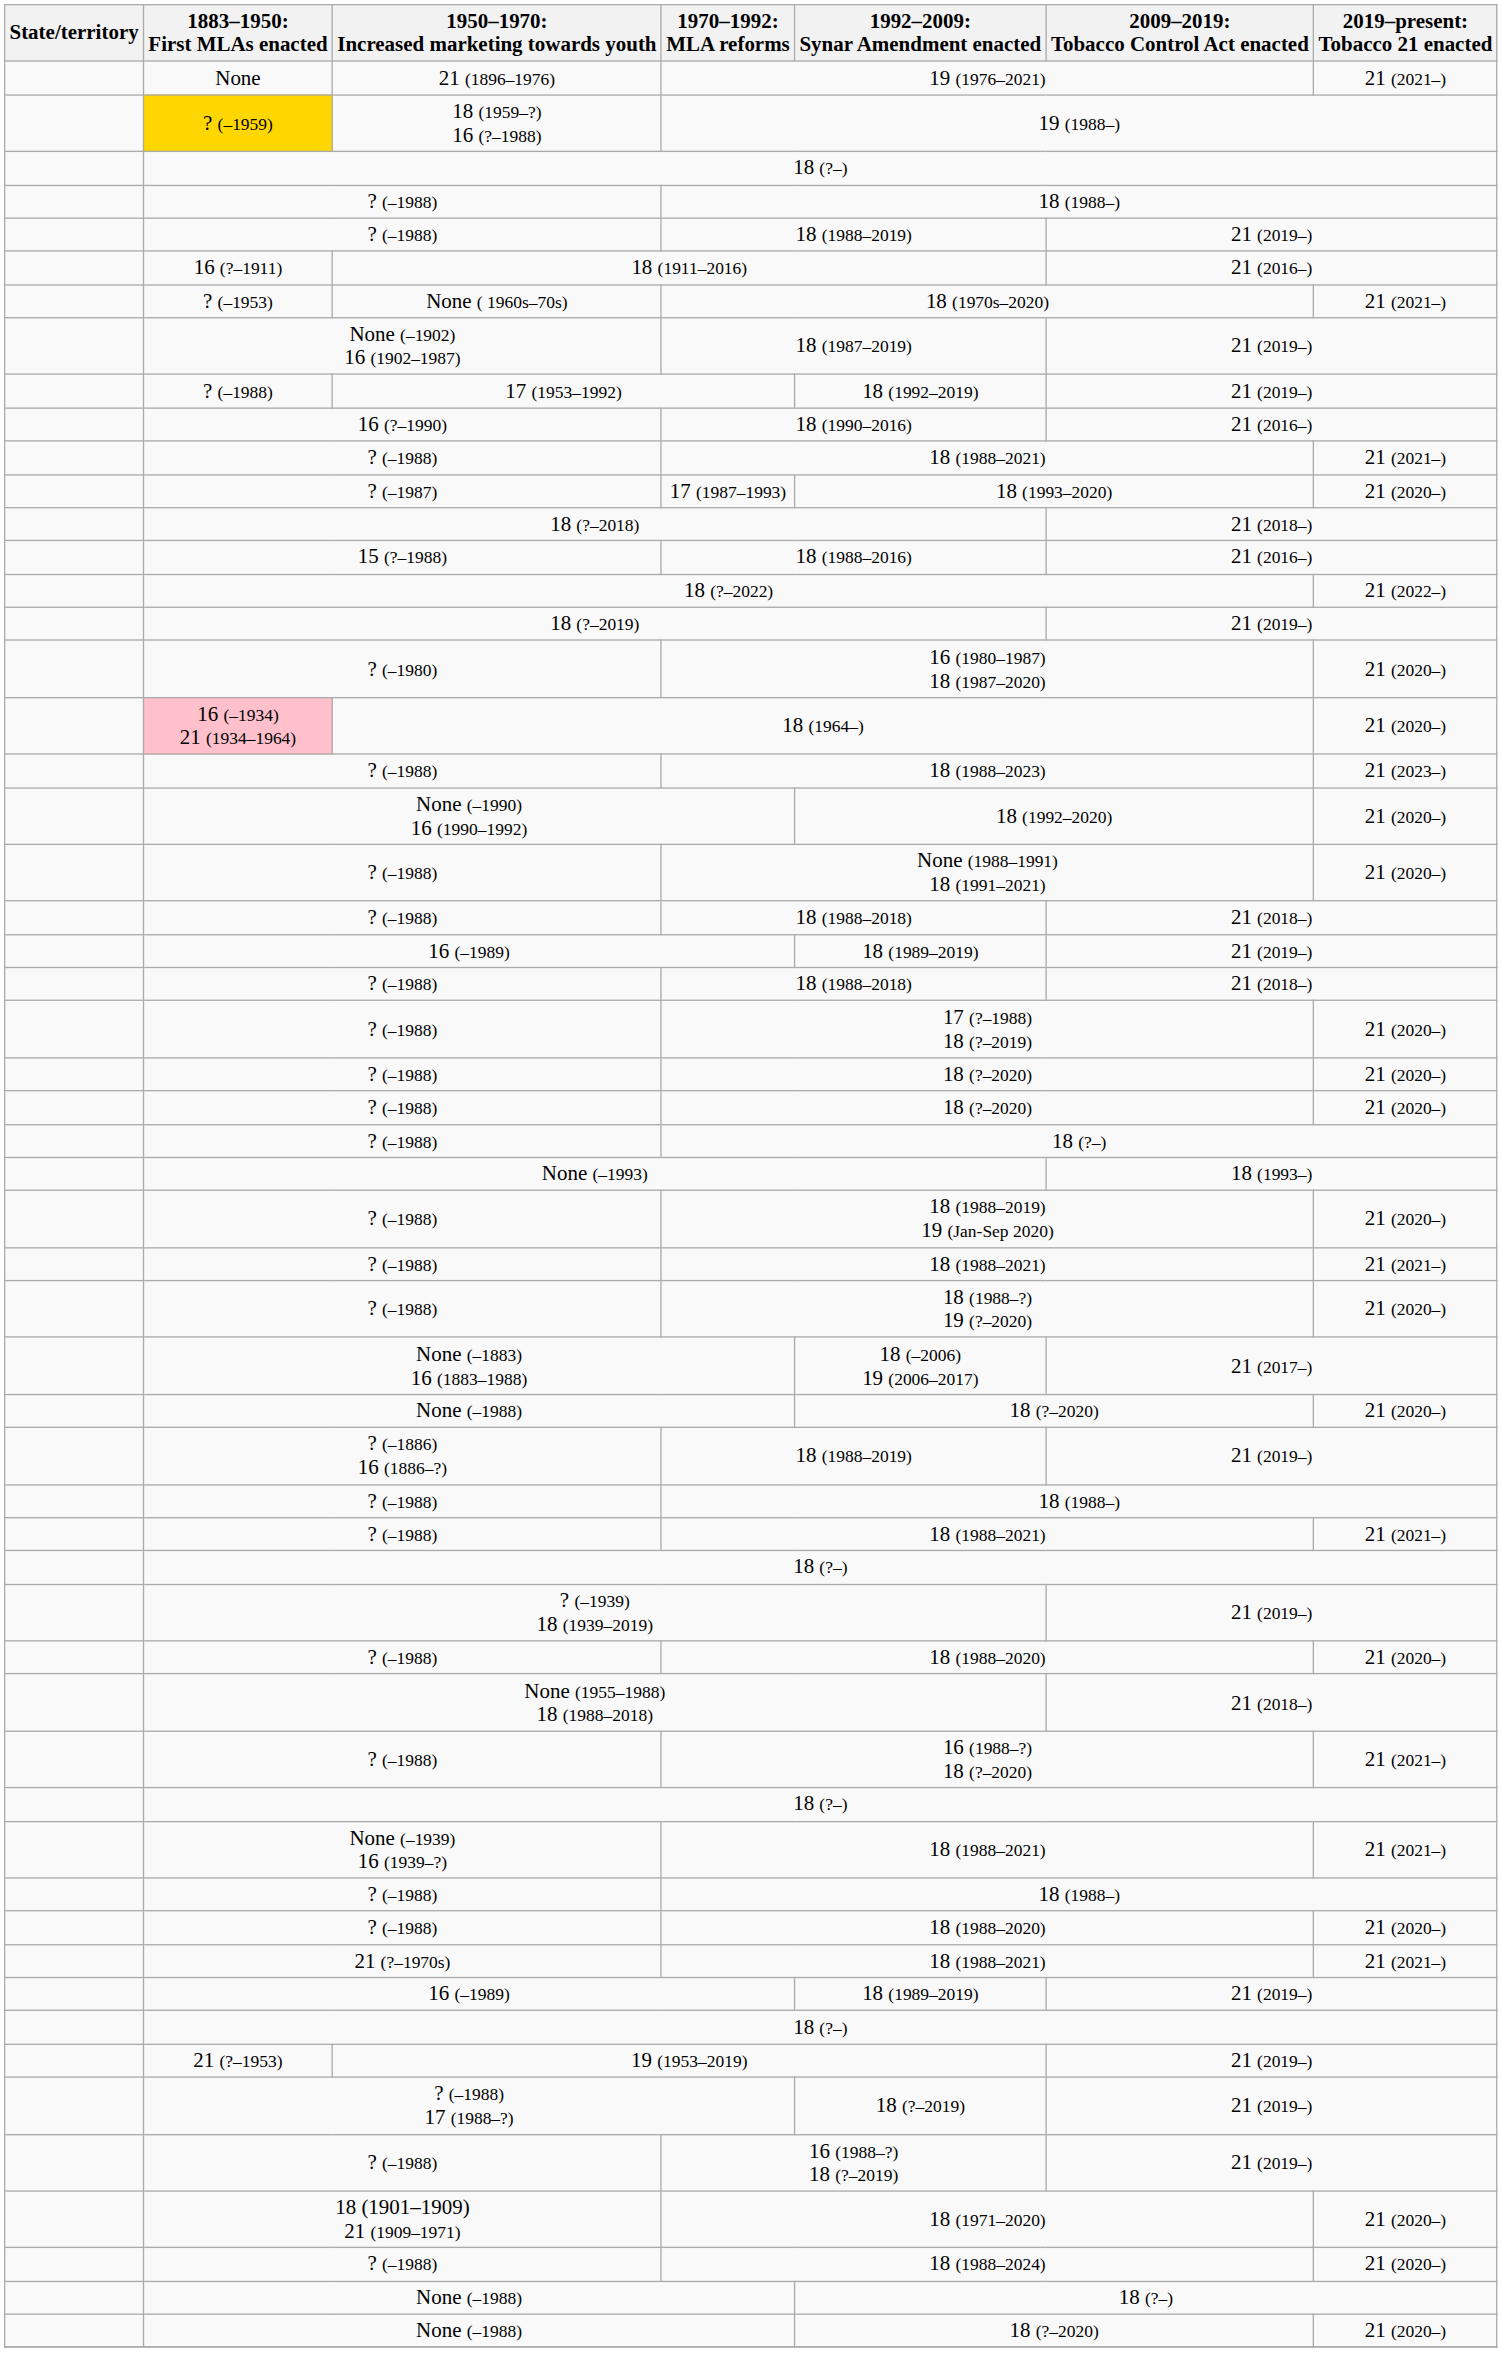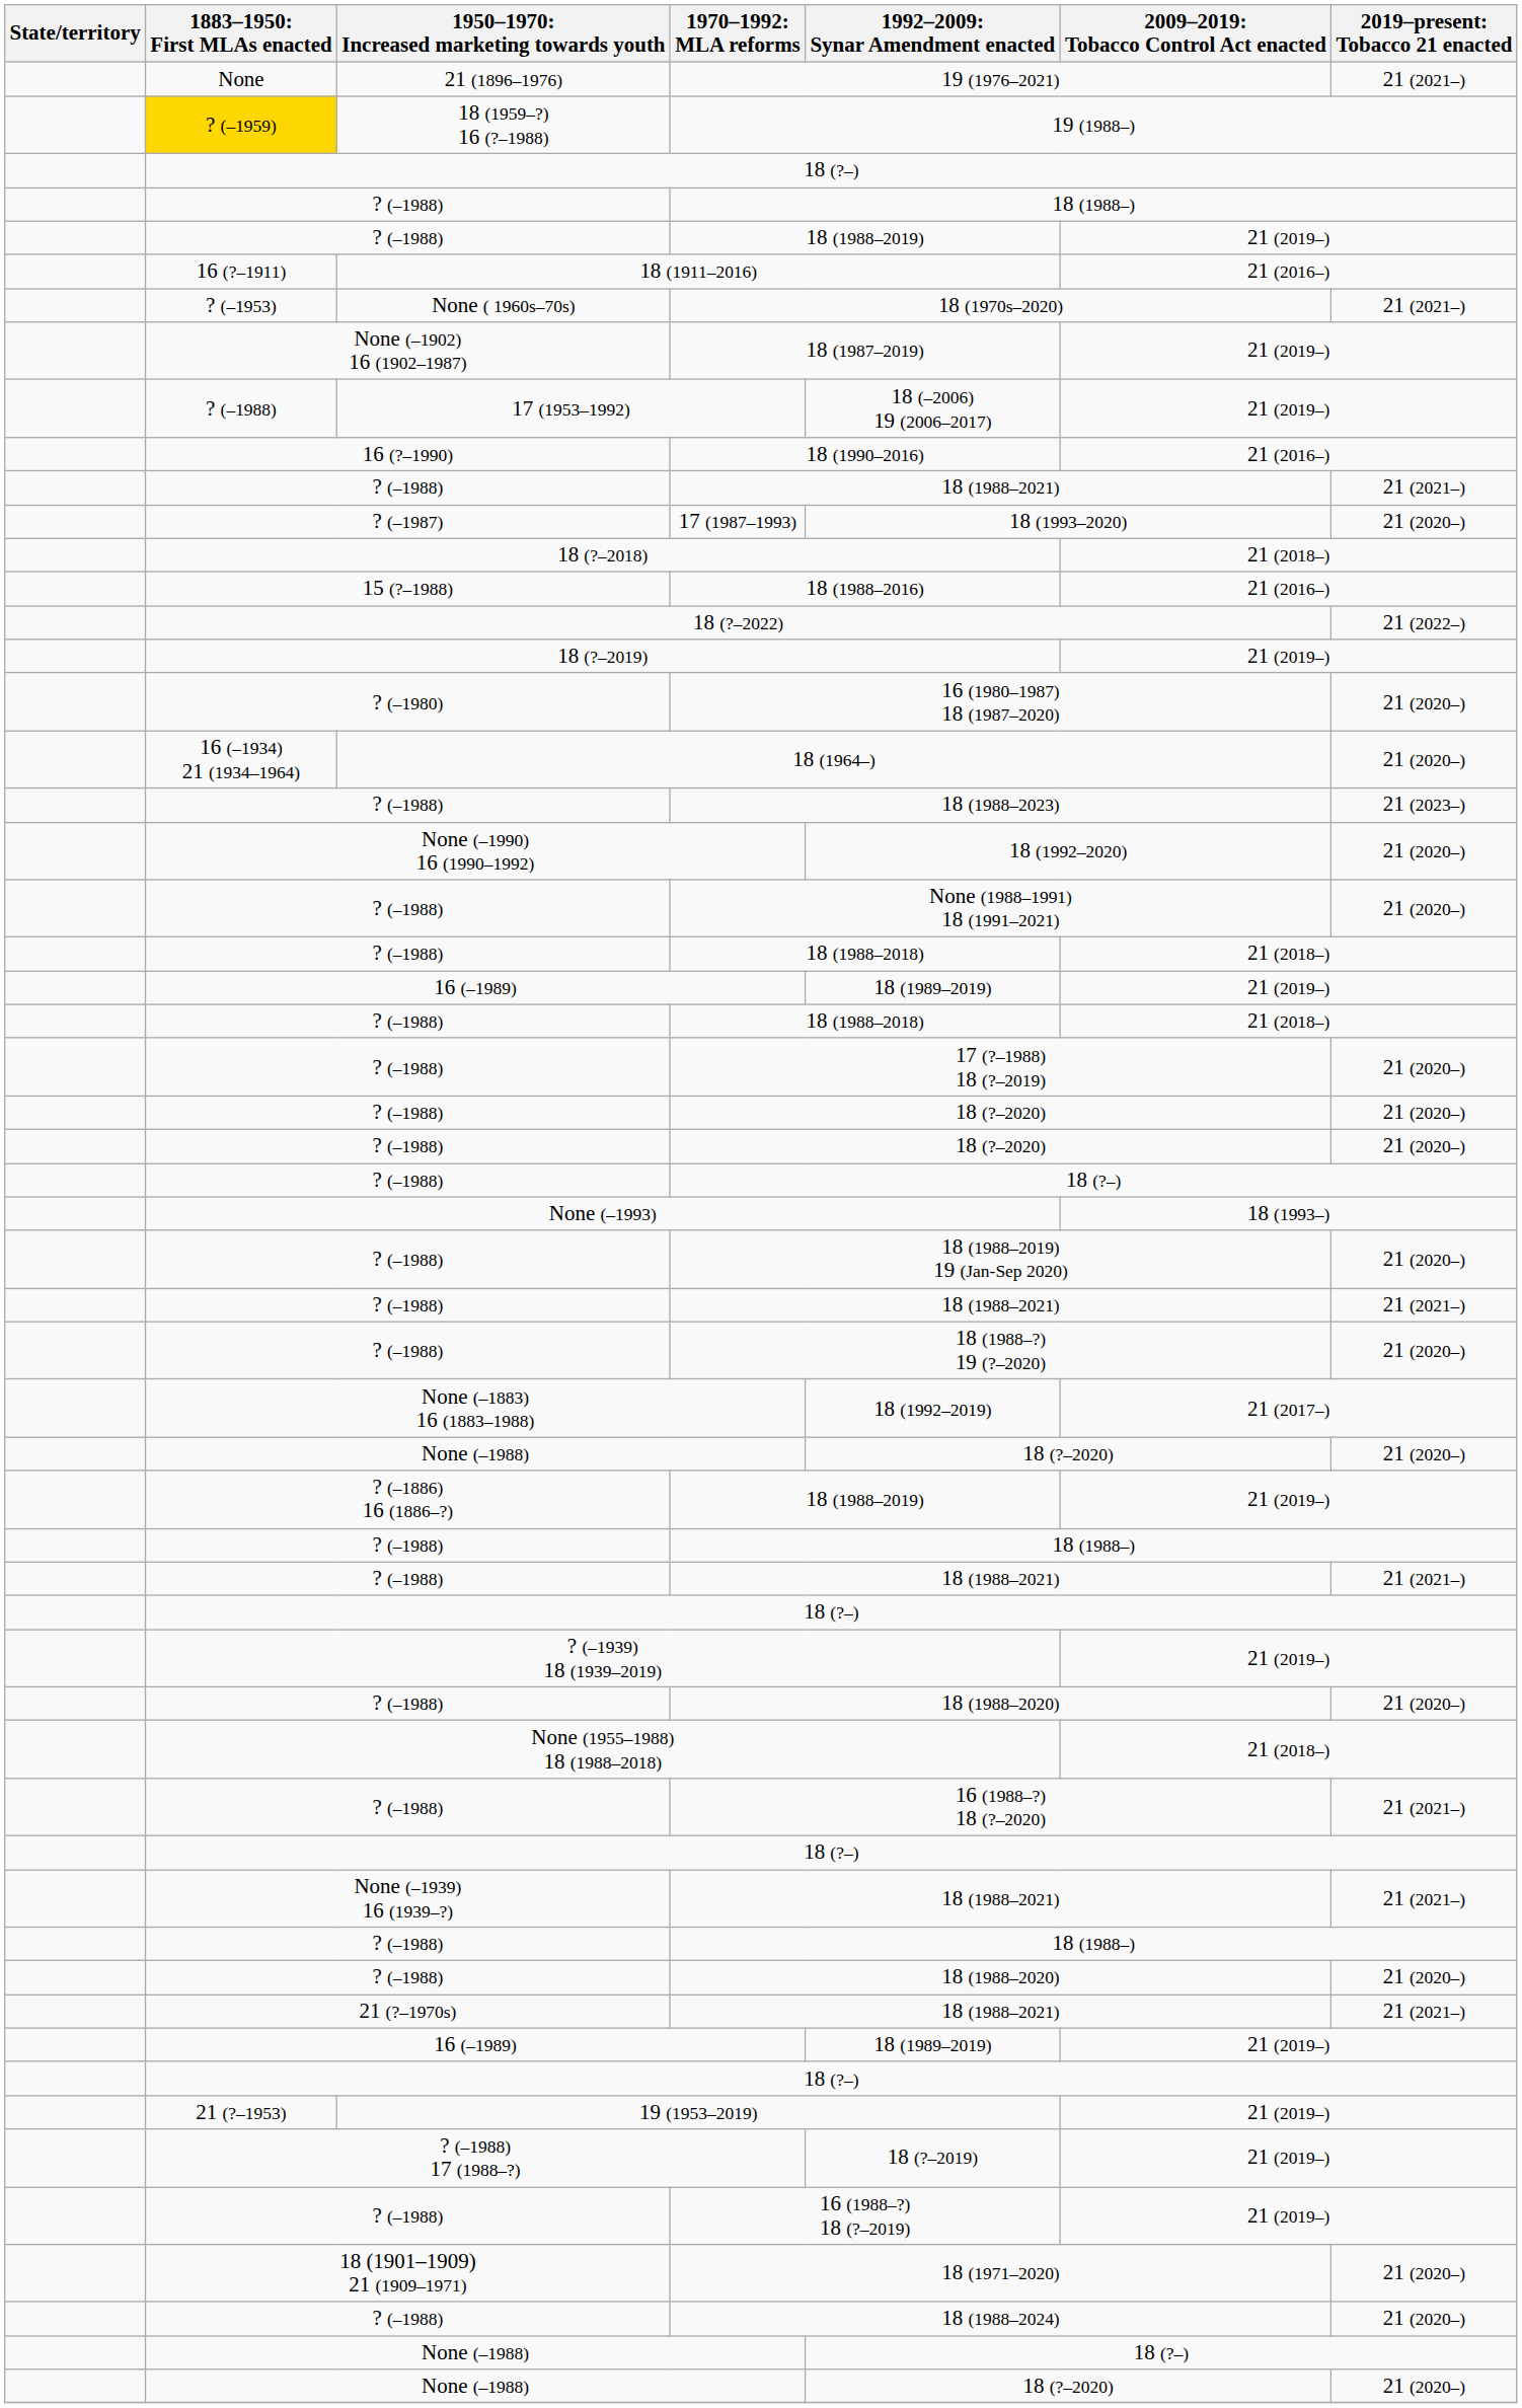17 (1953–1992) | column 5: 18 (1992–2019) -> 18 (–2006) 19 (2006–2017)
18 (1964–) | column 2: pink background -> no background
None (–1883) 16 (1883–1988) | column 5: 18 (–2006) 19 (2006–2017) -> 18 (1992–2019)
